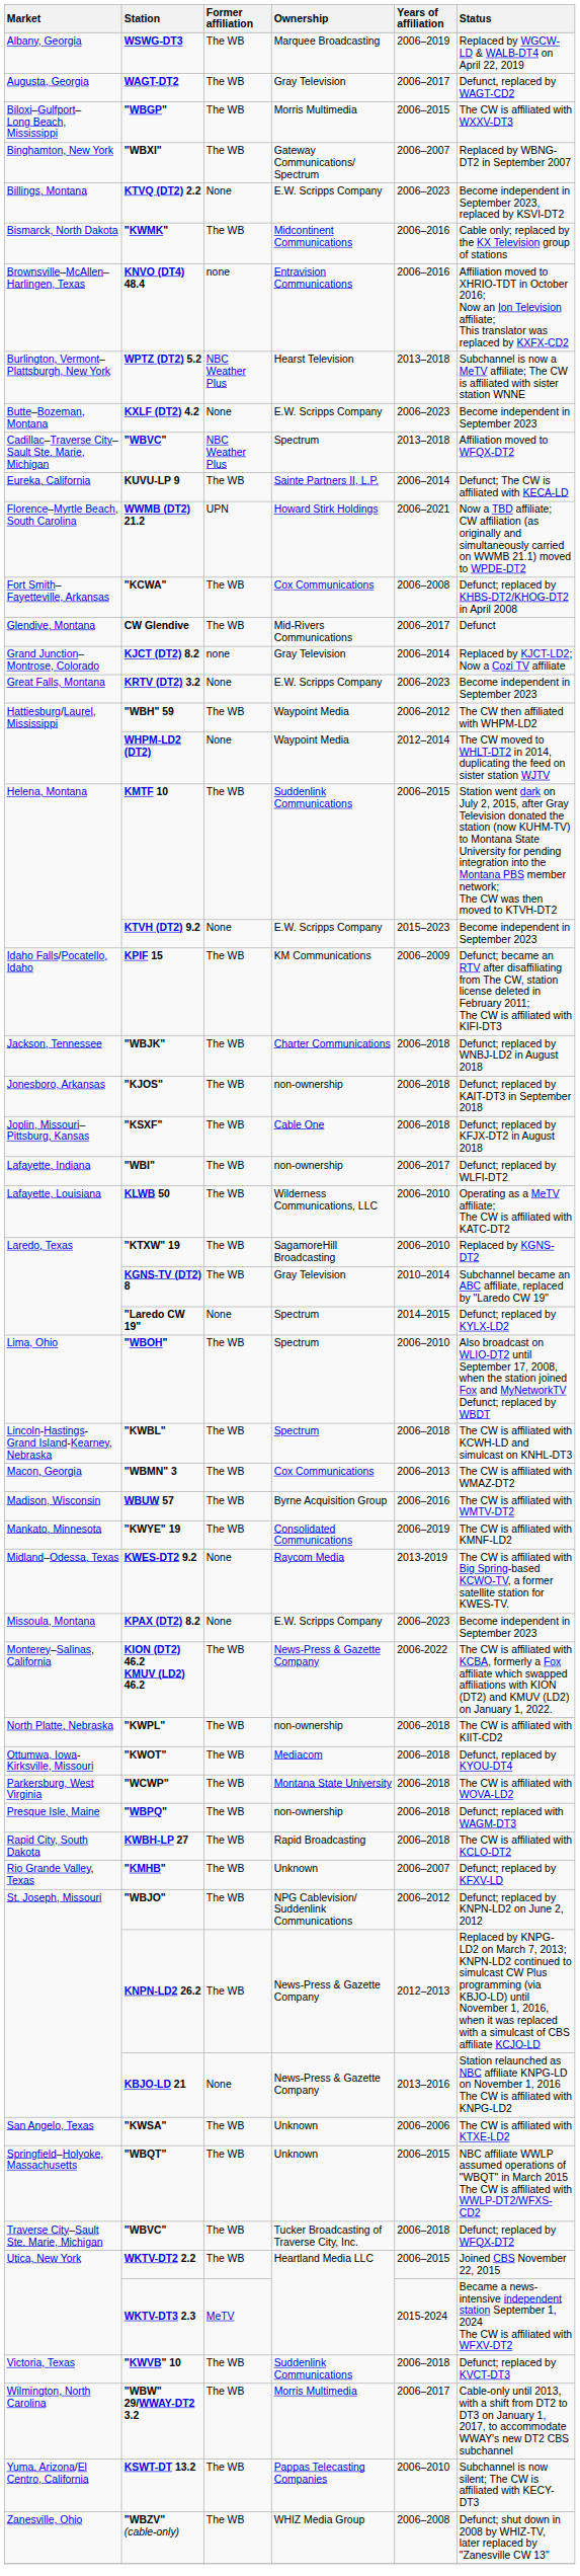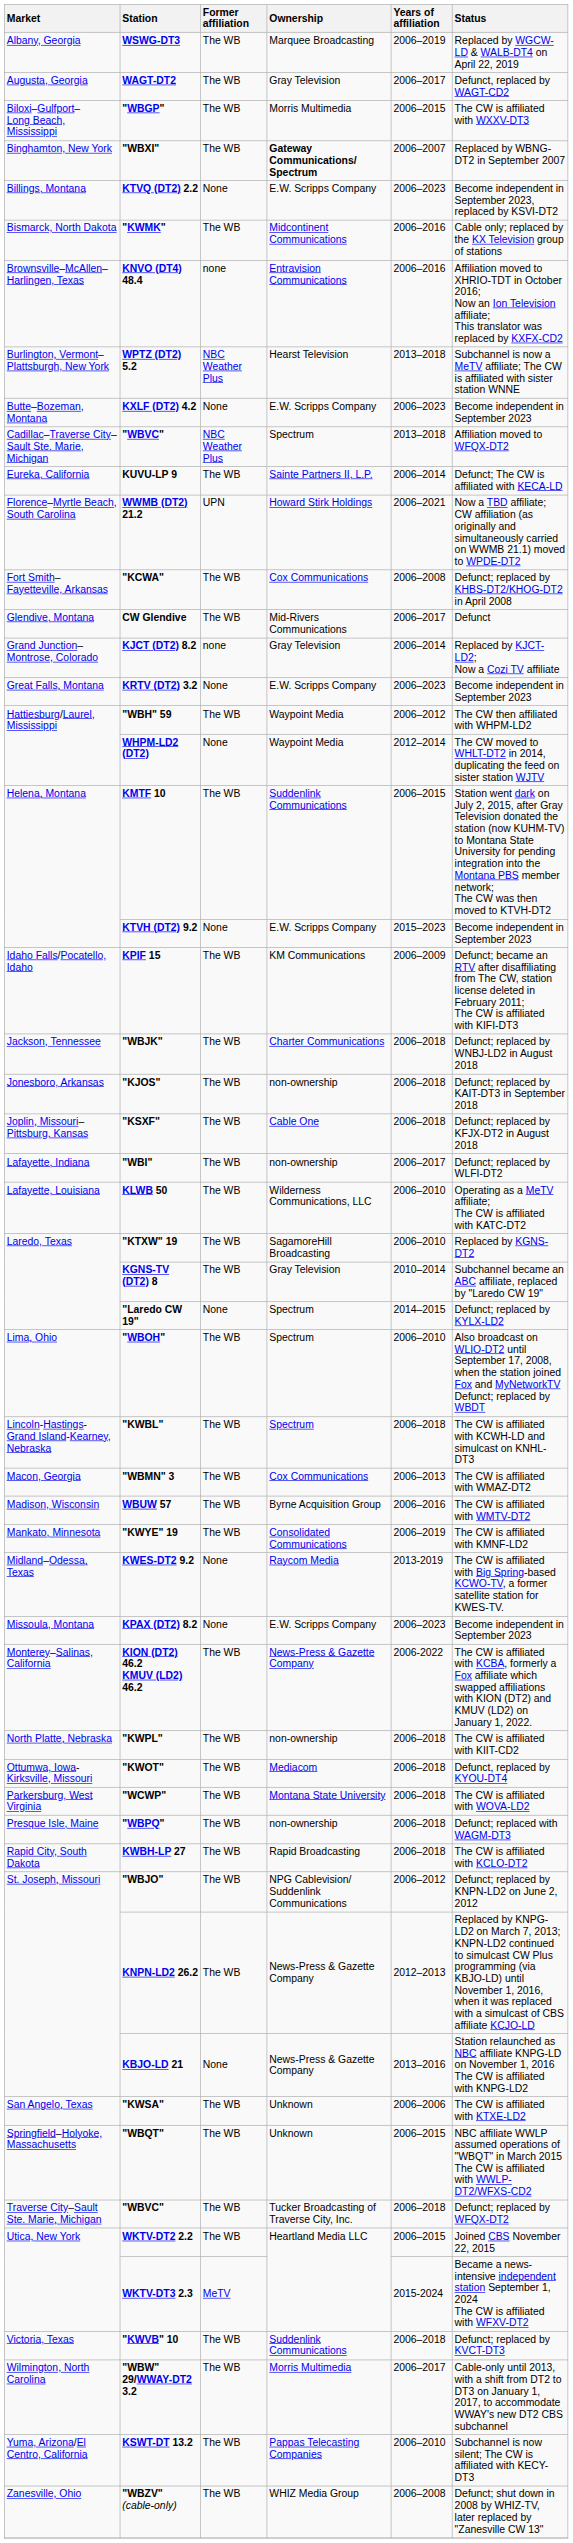"WBXI" | Ownership: normal -> bold
- row: Rio Grande Valley, Texas | "KMHB" | The WB | Unknown | 2006–2007 | Defunct; replaced by KFXV-LD
